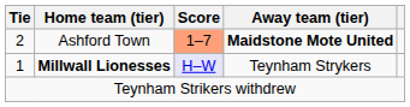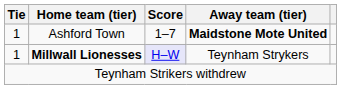Ashford Town | Tie: 2 -> 1
Ashford Town | Score: lightsalmon background -> no background
